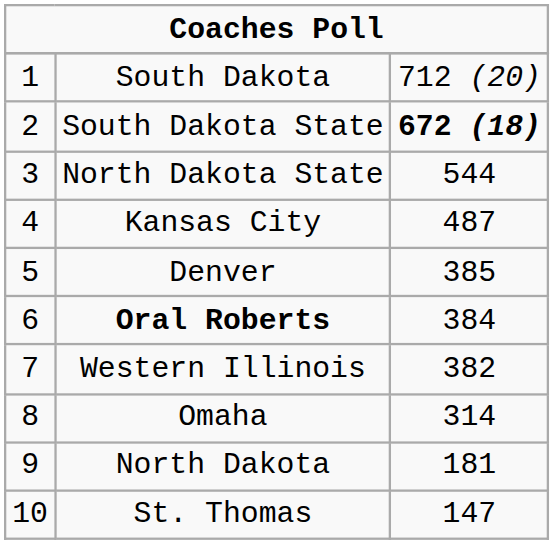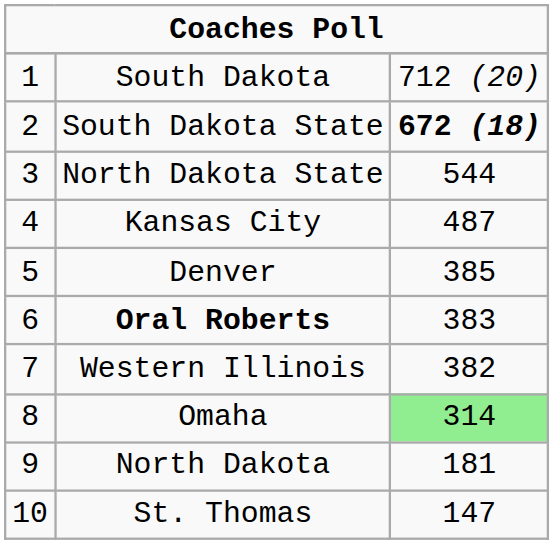Oral Roberts | column 3: 384 -> 383
Omaha | column 3: no background -> lightgreen background
